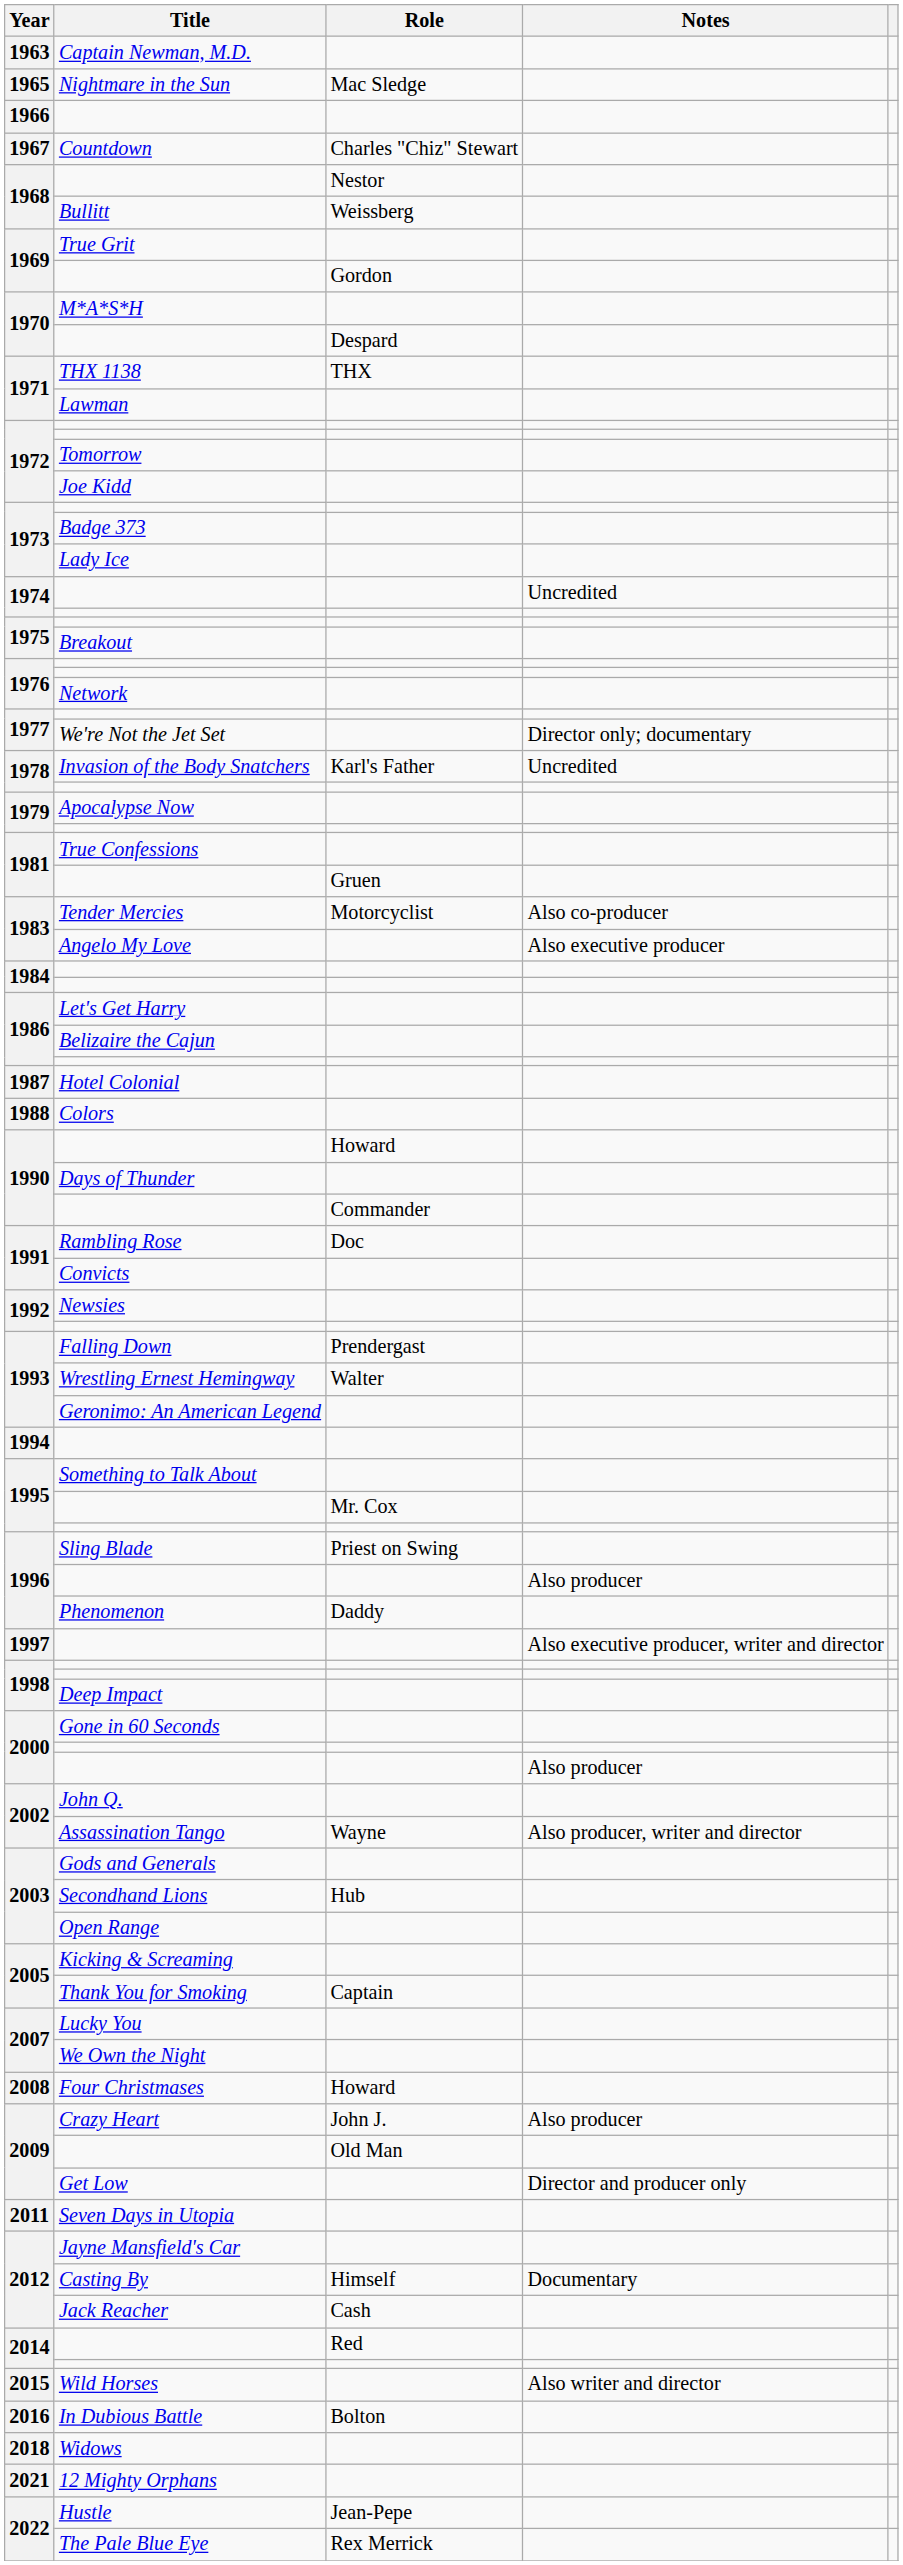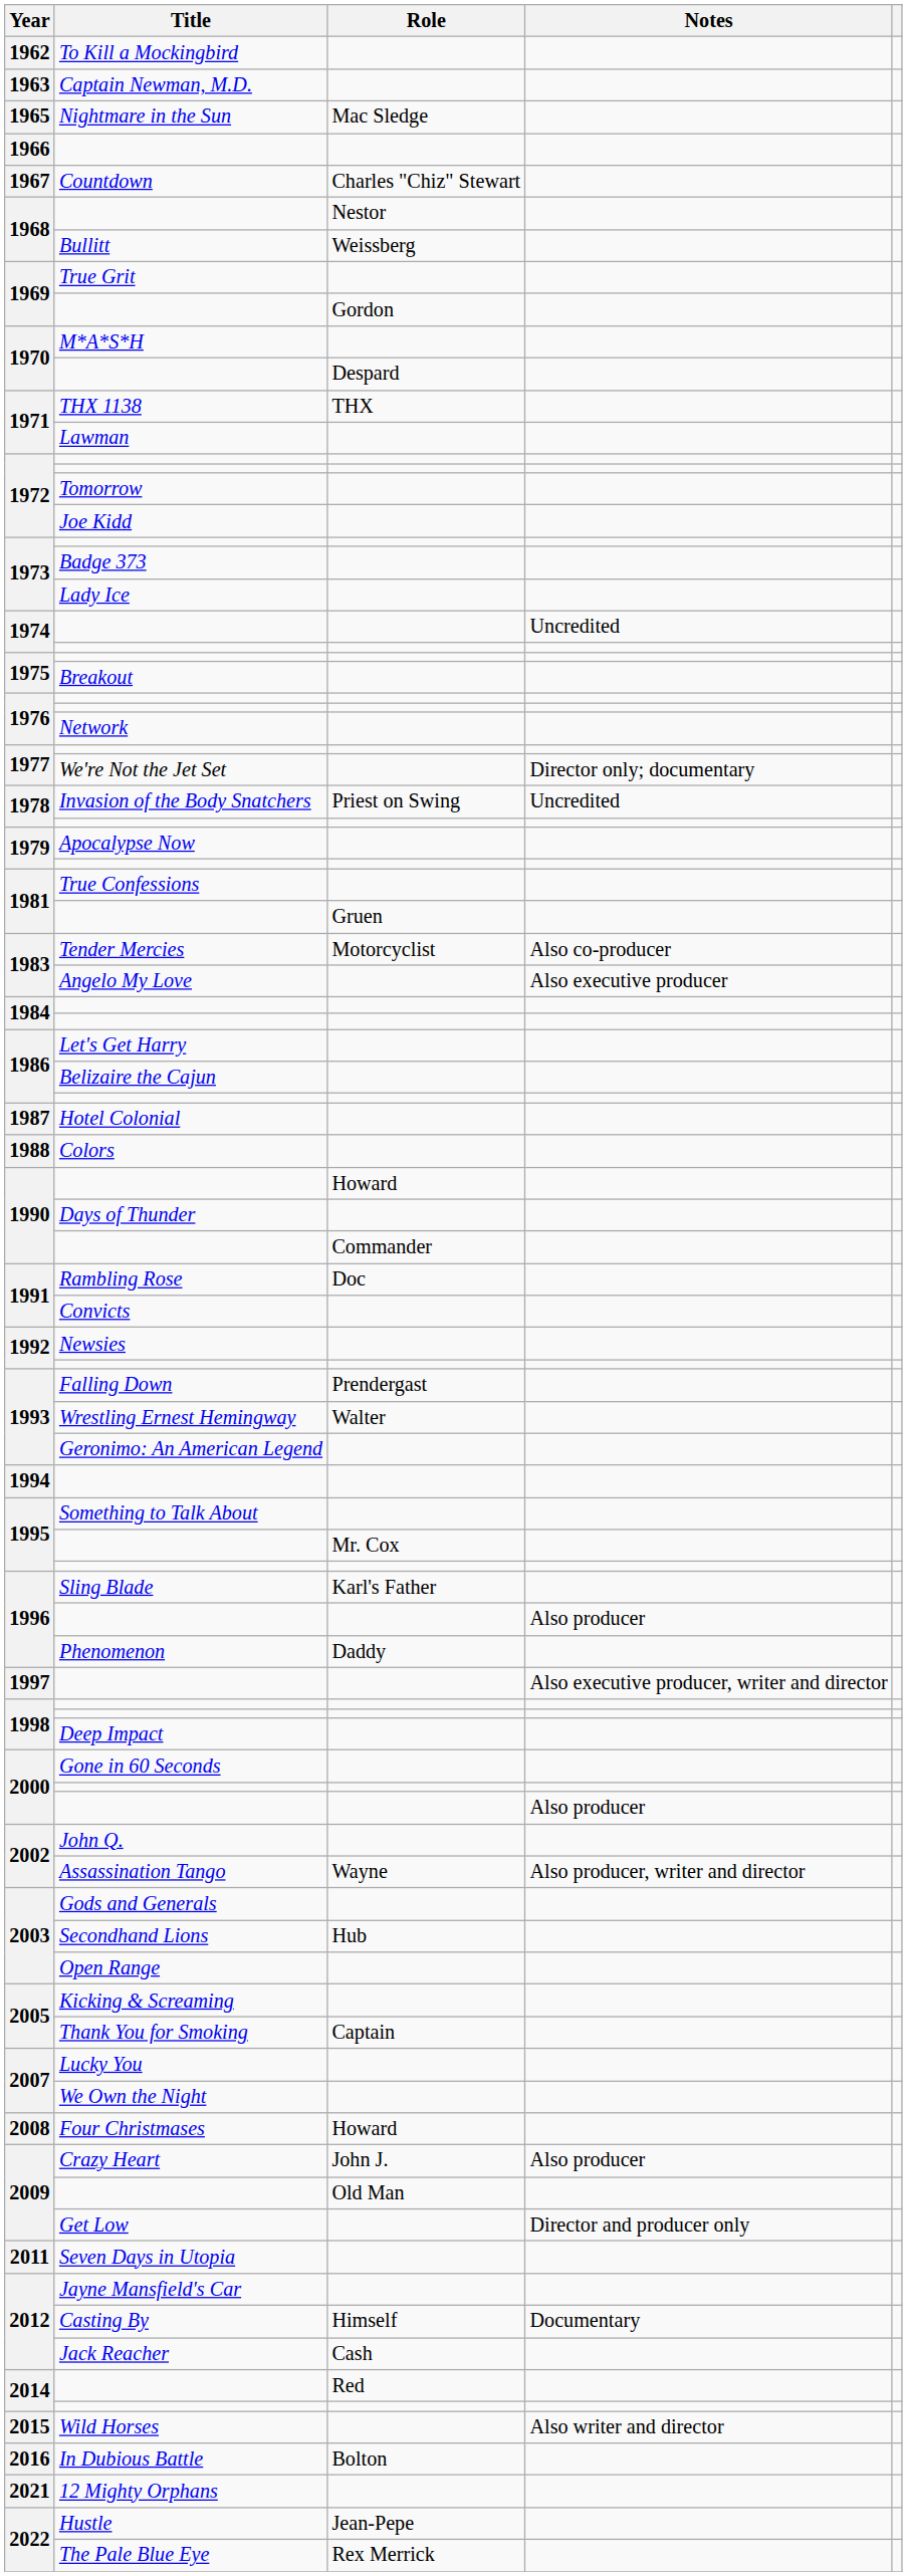+ row: 1962 | To Kill a Mockingbird
Invasion of the Body Snatchers | Role: Karl's Father -> Priest on Swing
Sling Blade | Role: Priest on Swing -> Karl's Father
- row: 2018 | Widows
